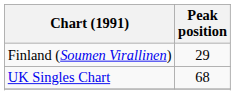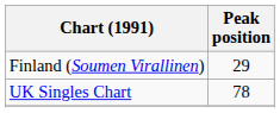UK Singles Chart | Peak position: 68 -> 78
